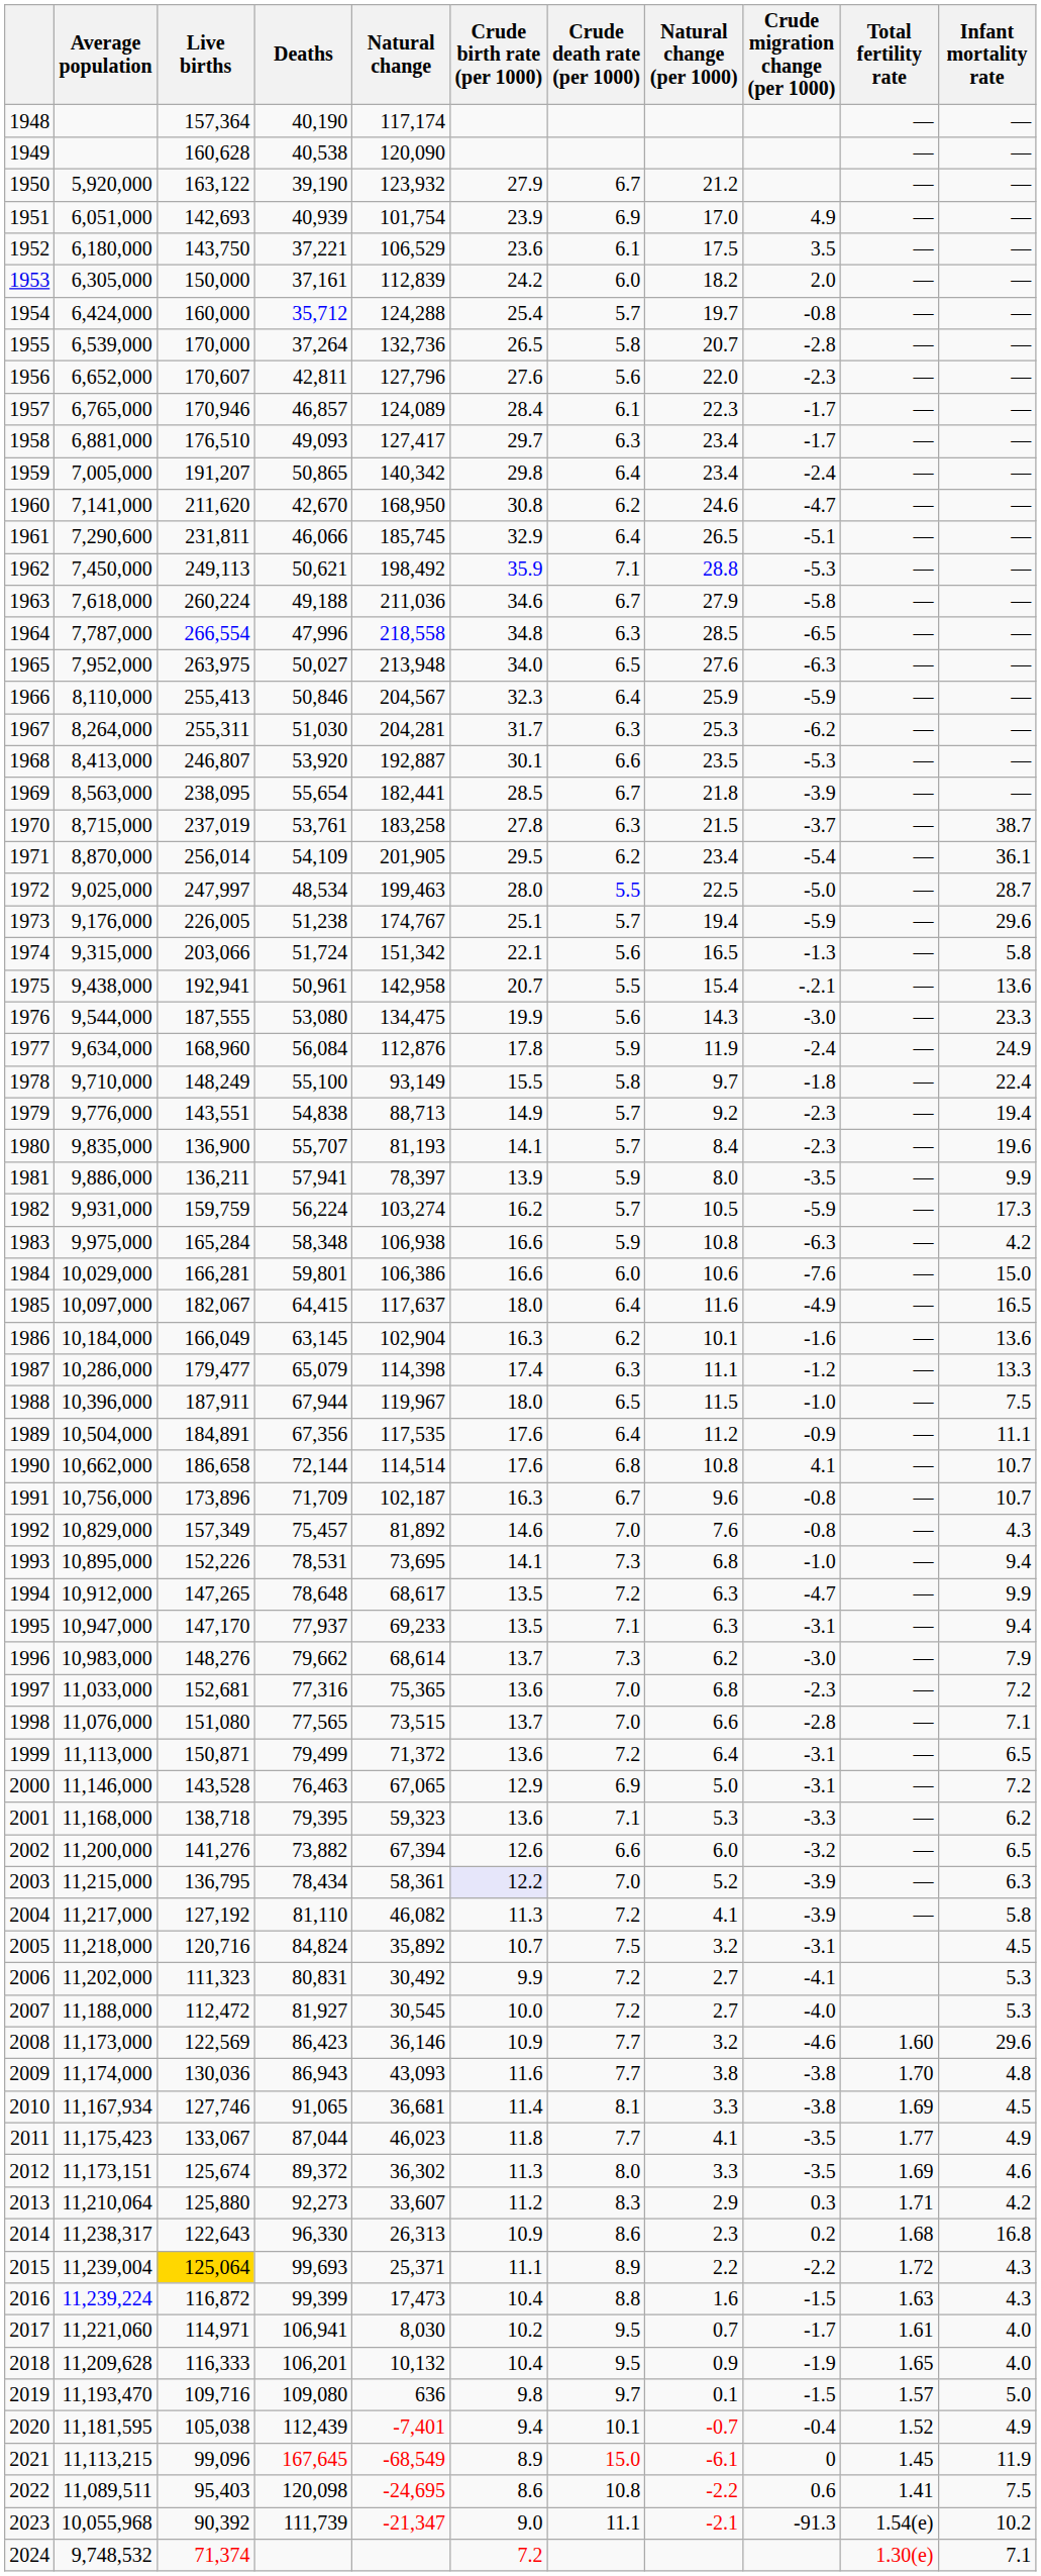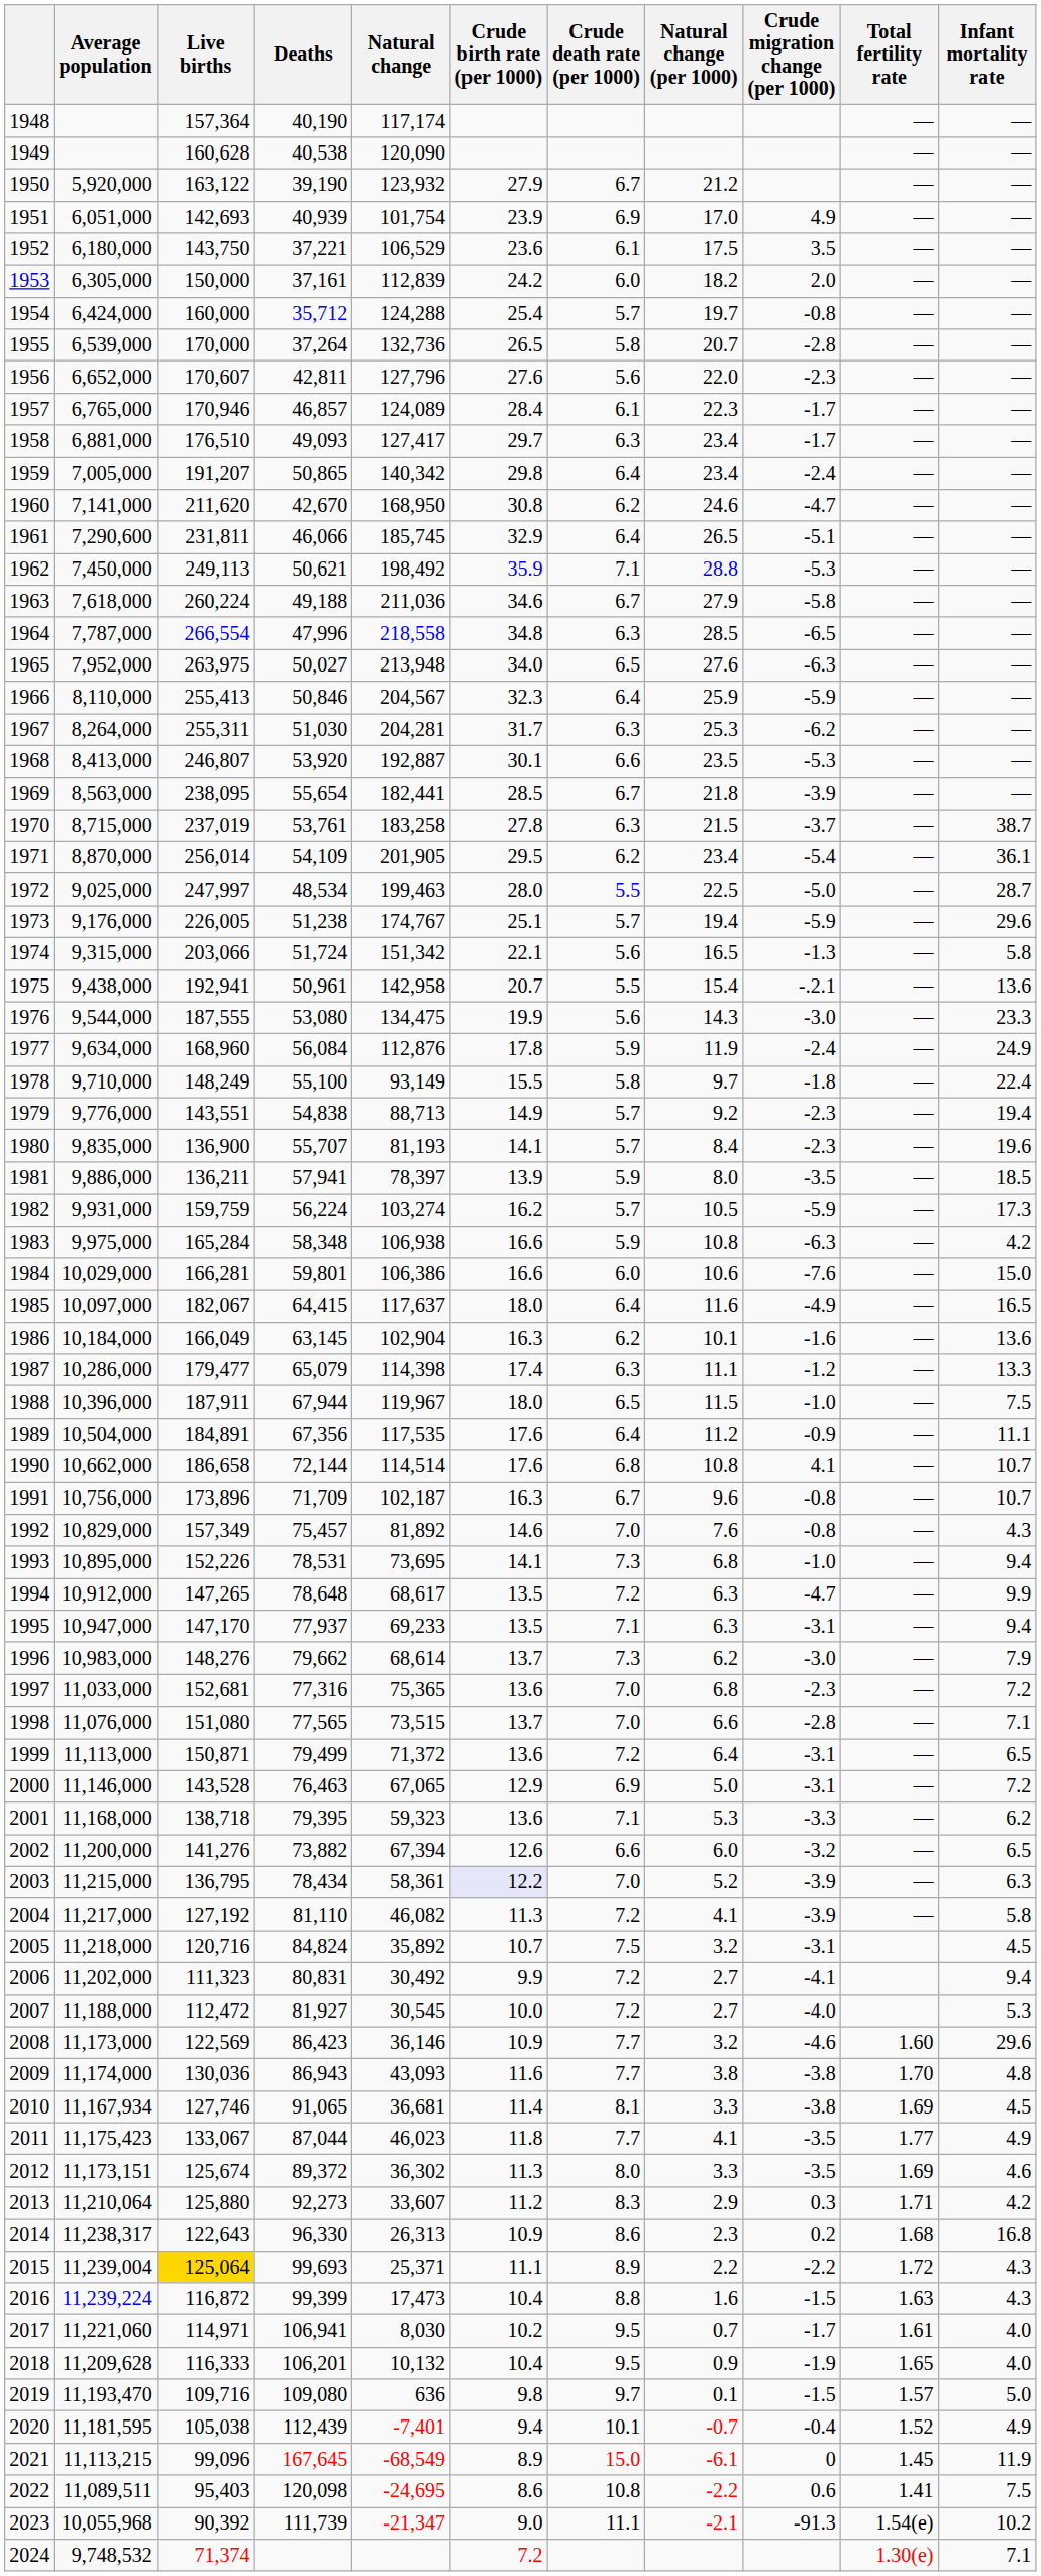1981 | Infant mortality rate: 9.9 -> 18.5
2006 | Infant mortality rate: 5.3 -> 9.4
